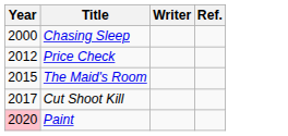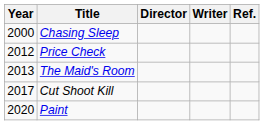+ column: Director
The Maid's Room | Year: 2015 -> 2013
Paint | Year: pink background -> no background
